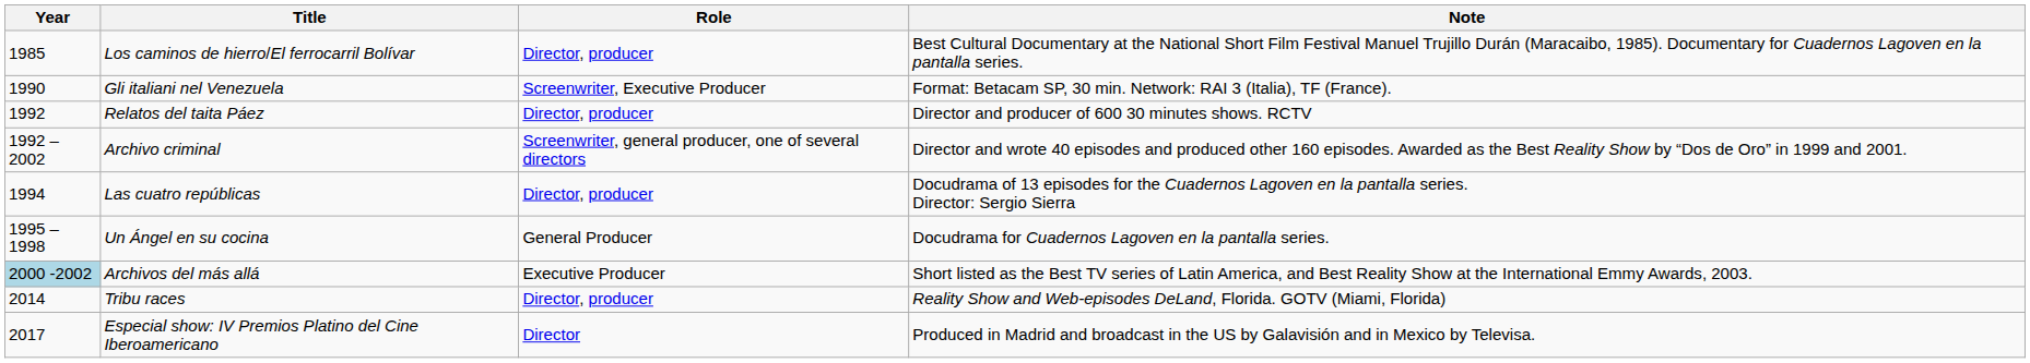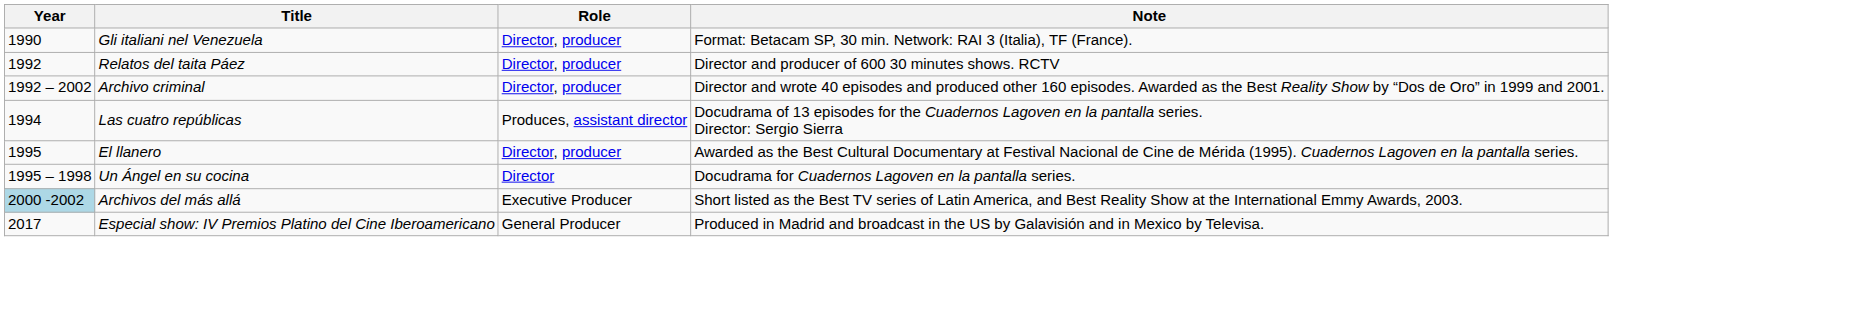- row: 1985 | Los caminos de hierro/El ferrocarril Bolívar | Director, producer | Best Cultural Documentary at the National Short Film Festival Manuel Trujillo Durán (Maracaibo, 1985). Documentary for Cuadernos Lagoven en la pantalla series.
Gli italiani nel Venezuela | Role: Screenwriter, Executive Producer -> Director, producer
Archivo criminal | Role: Screenwriter, general producer, one of several directors -> Director, producer
Las cuatro repúblicas | Role: Director, producer -> Produces, assistant director
+ row: 1995 | El llanero | Director, producer | Awarded as the Best Cultural Documentary at Festival Nacional de Cine de Mérida (1995). Cuadernos Lagoven en la pantalla series.
Un Ángel en su cocina | Role: General Producer -> Director
- row: 2014 | Tribu races | Director, producer | Reality Show and Web-episodes DeLand, Florida. GOTV (Miami, Florida)
Especial show: IV Premios Platino del Cine Iberoamericano | Role: Director -> General Producer
